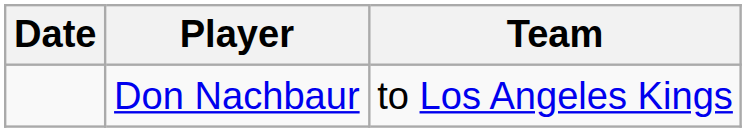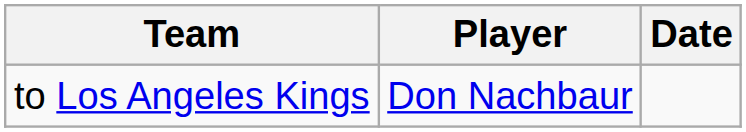columns swapped: Date <-> Team
